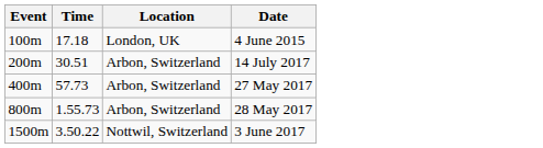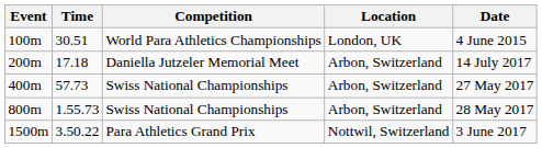+ column: Competition | World Para Athletics Championships | Daniella Jutzeler Memorial Meet | Swiss National Championships | Swiss National Championships | Para Athletics Grand Prix
100m | Time: 17.18 -> 30.51
200m | Time: 30.51 -> 17.18
